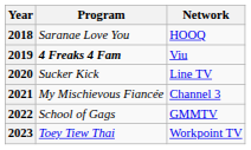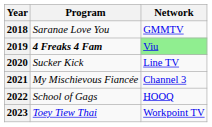2018 | Network: HOOQ -> GMMTV
2019 | Network: no background -> lightgreen background
2022 | Network: GMMTV -> HOOQ
